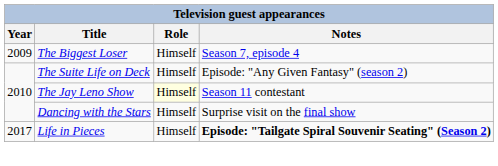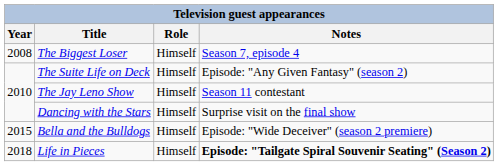The Biggest Loser | Year: 2009 -> 2008
The Jay Leno Show | Role: lightyellow background -> no background
+ row: 2015 | Bella and the Bulldogs | Himself | Episode: "Wide Deceiver" (season 2 premiere)
Life in Pieces | Year: 2017 -> 2018
